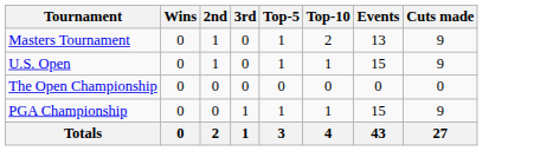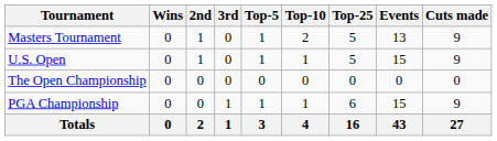+ column: Top-25 | 5 | 5 | 0 | 6 | 16
